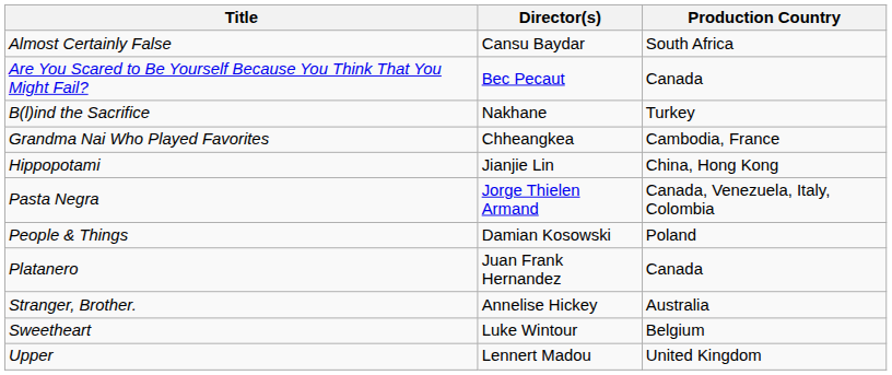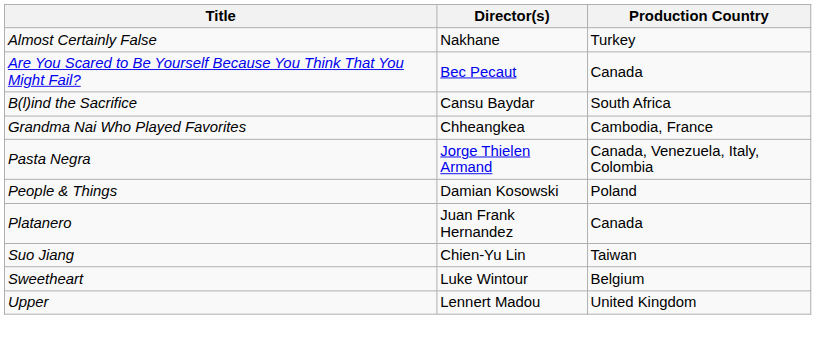Almost Certainly False | Director(s): Cansu Baydar -> Nakhane
Almost Certainly False | Production Country: South Africa -> Turkey
B(l)ind the Sacrifice | Director(s): Nakhane -> Cansu Baydar
B(l)ind the Sacrifice | Production Country: Turkey -> South Africa
- row: Hippopotami | Jianjie Lin | China, Hong Kong
- row: Stranger, Brother. | Annelise Hickey | Australia
+ row: Suo Jiang | Chien-Yu Lin | Taiwan
